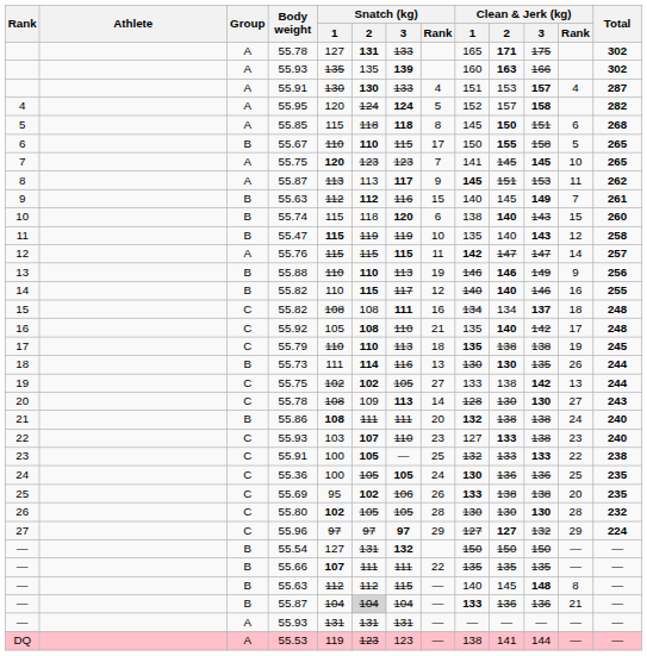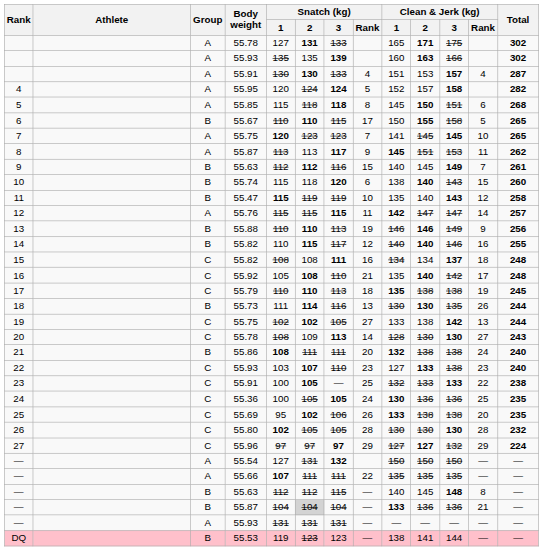— / 55.54 | Group: B -> A
— / 55.66 | Group: B -> A
DQ | Group: A -> B
